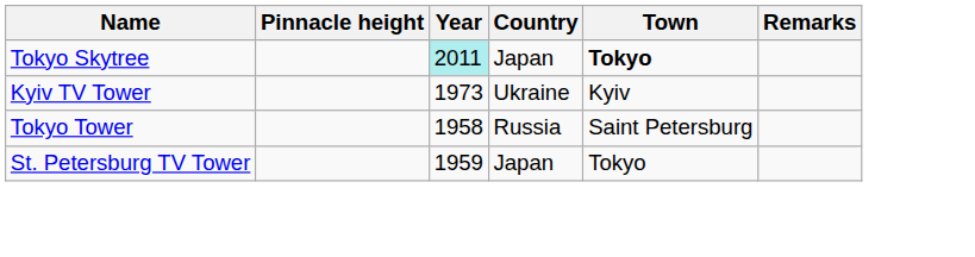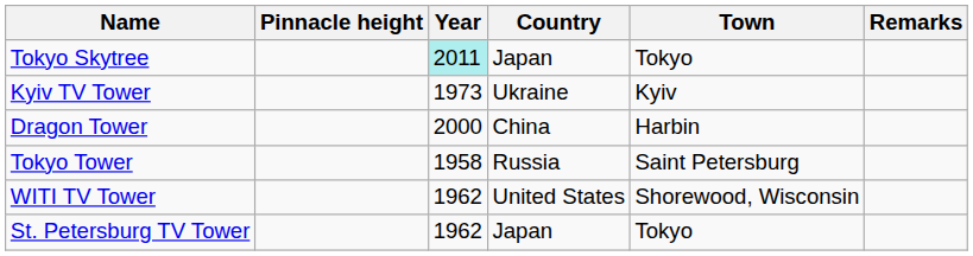Tokyo Skytree | Town: bold -> normal
+ row: Dragon Tower | 2000 | China | Harbin
+ row: WITI TV Tower | 1962 | United States | Shorewood, Wisconsin
St. Petersburg TV Tower | Year: 1959 -> 1962
